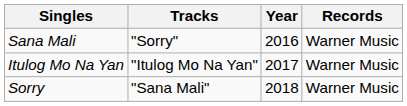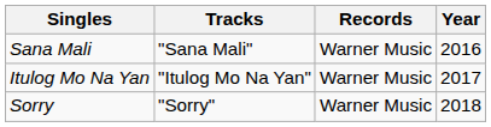columns swapped: Year <-> Records
Sana Mali | Tracks: "Sorry" -> "Sana Mali"
Sorry | Tracks: "Sana Mali" -> "Sorry"
